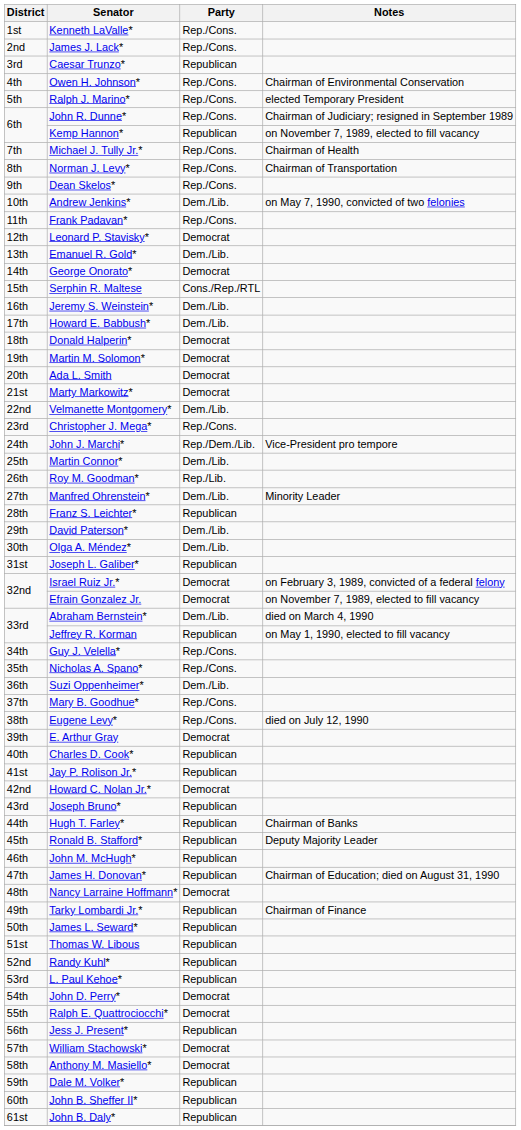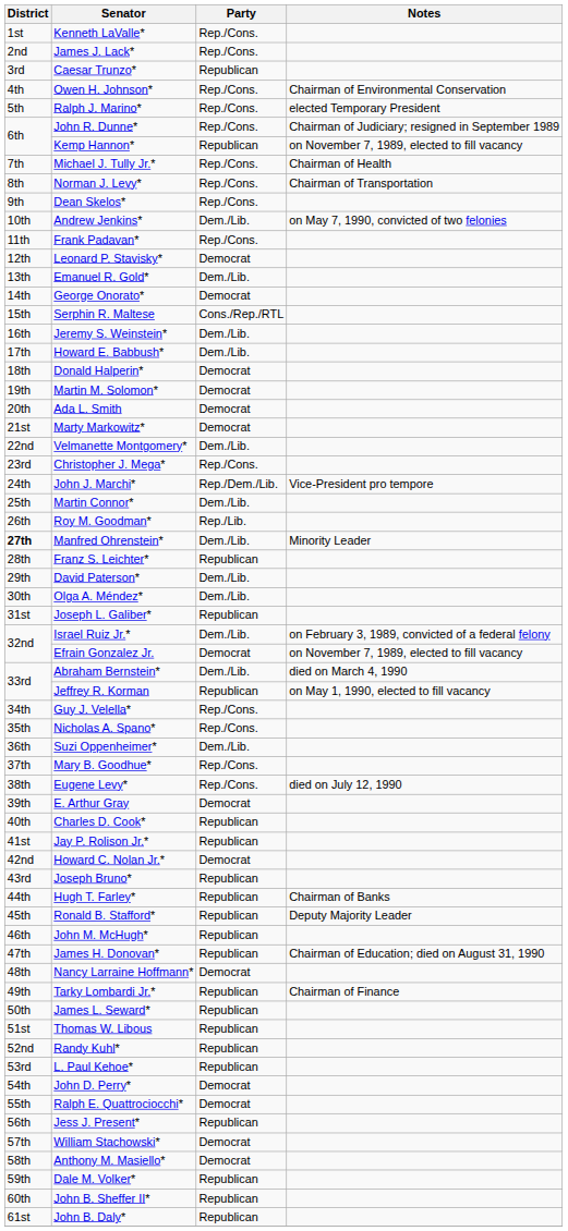Manfred Ohrenstein* | District: normal -> bold
Israel Ruiz Jr.* | Party: Democrat -> Dem./Lib.
